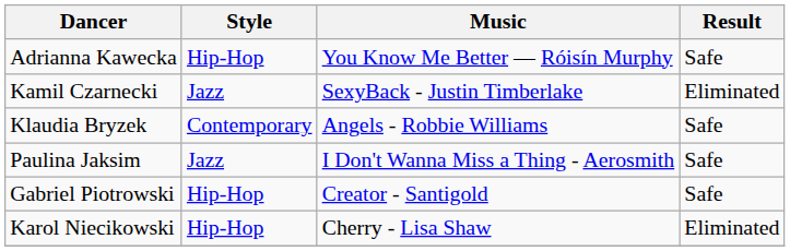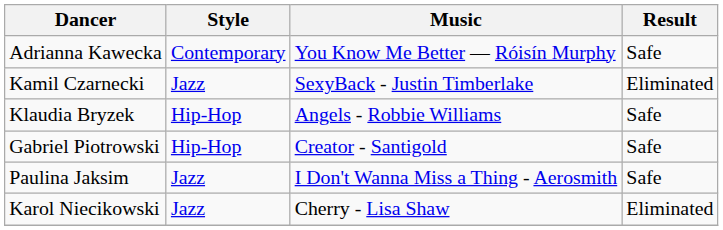Adrianna Kawecka | Style: Hip-Hop -> Contemporary
Klaudia Bryzek | Style: Contemporary -> Hip-Hop
rows swapped: Gabriel Piotrowski <-> Paulina Jaksim
Karol Niecikowski | Style: Hip-Hop -> Jazz
